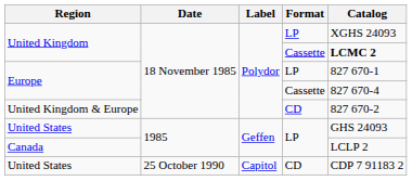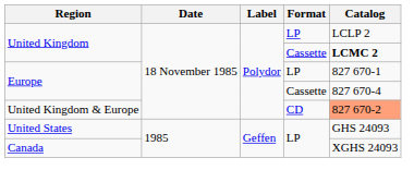United Kingdom / LP | Catalog: XGHS 24093 -> LCLP 2
United Kingdom & Europe | Catalog: no background -> lightsalmon background
Canada | Catalog: LCLP 2 -> XGHS 24093
- row: United States | 25 October 1990 | Capitol | CD | CDP 7 91183 2
